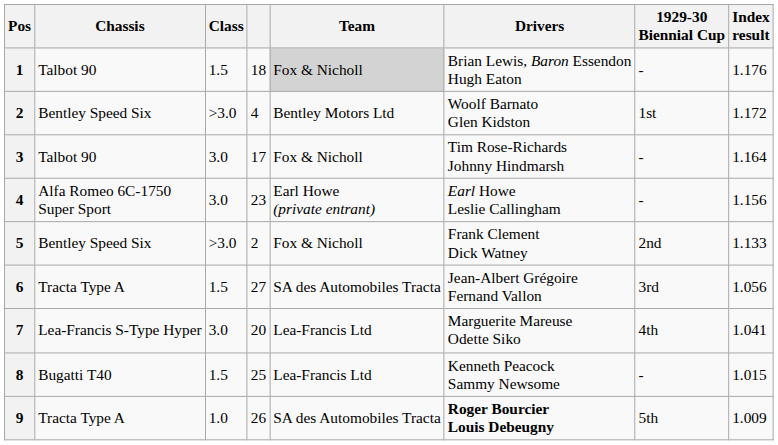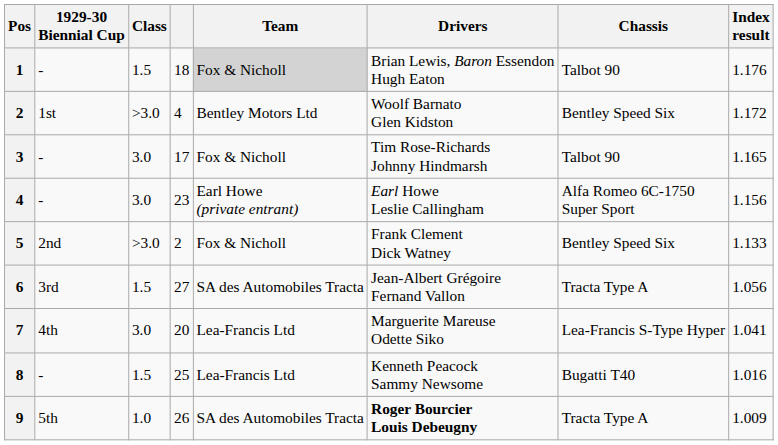columns swapped: 1929-30 Biennial Cup <-> Chassis
3 | Index result: 1.164 -> 1.165
8 | Index result: 1.015 -> 1.016
